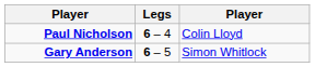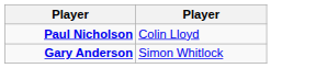- column: Legs | 6 – 4 | 6 – 5
